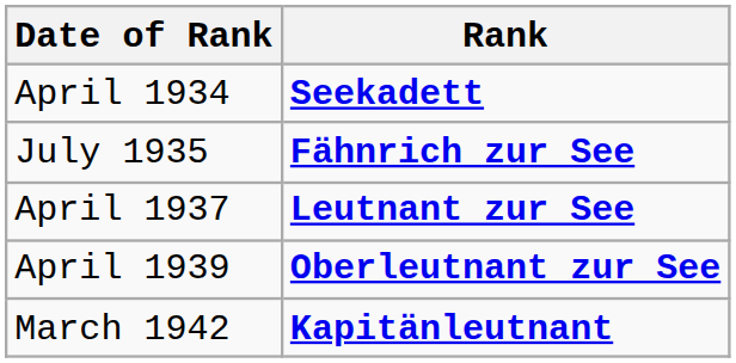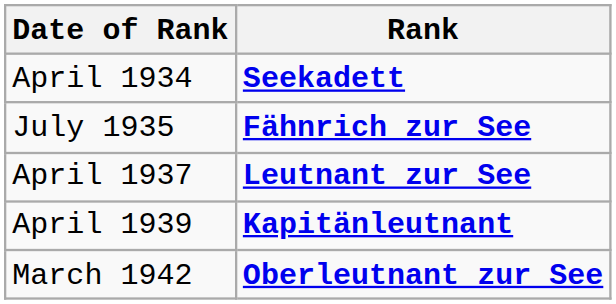April 1939 | Rank: Oberleutnant zur See -> Kapitänleutnant
March 1942 | Rank: Kapitänleutnant -> Oberleutnant zur See
